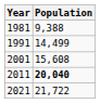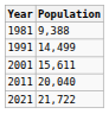2001 | Population: 15,608 -> 15,611
2011 | Population: bold -> normal
